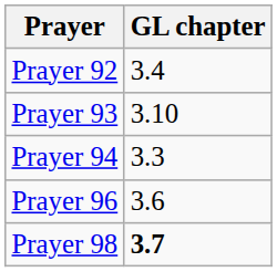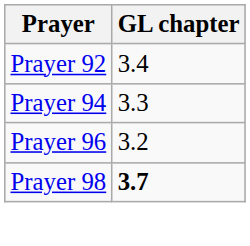- row: Prayer 93 | 3.10
Prayer 96 | GL chapter: 3.6 -> 3.2
